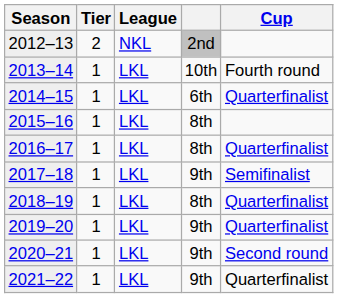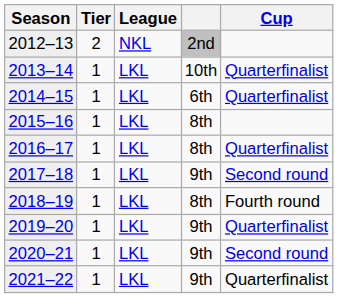2013–14 | Cup: Fourth round -> Quarterfinalist
2017–18 | Cup: Semifinalist -> Second round
2018–19 | Cup: Quarterfinalist -> Fourth round
